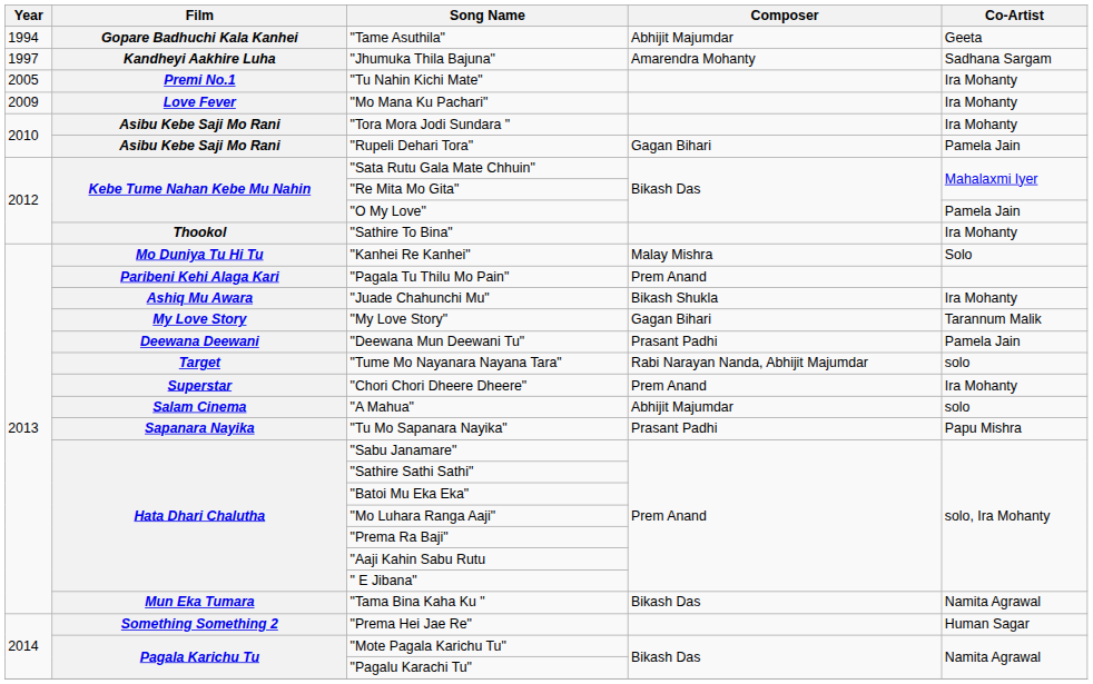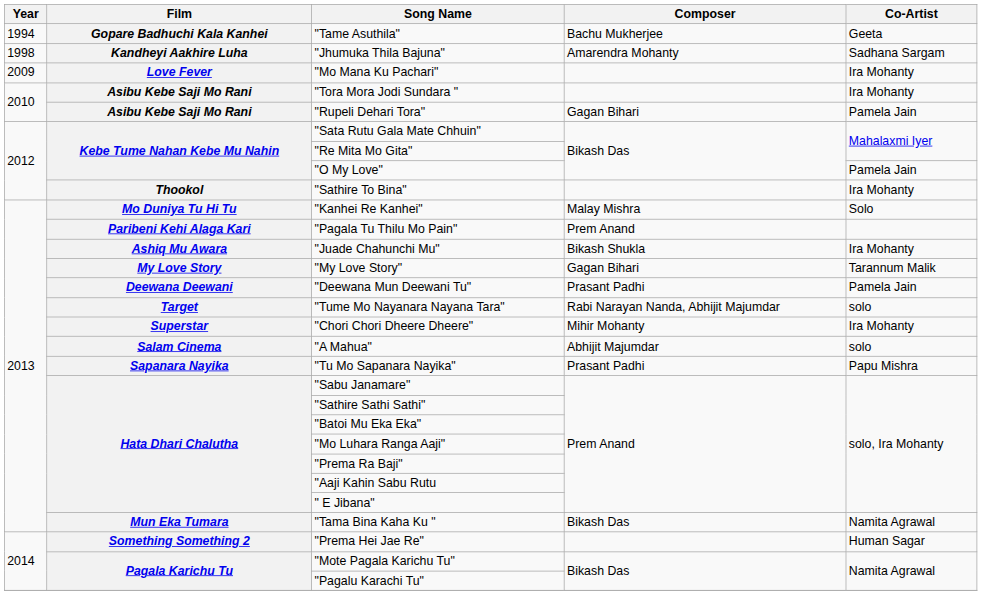"Tame Asuthila" | Composer: Abhijit Majumdar -> Bachu Mukherjee
"Jhumuka Thila Bajuna" | Year: 1997 -> 1998
- row: 2005 | Premi No.1 | "Tu Nahin Kichi Mate" | Ira Mohanty
"Chori Chori Dheere Dheere" | Composer: Prem Anand -> Mihir Mohanty
